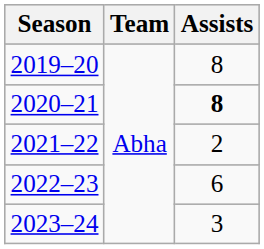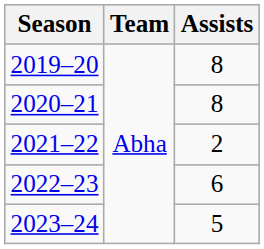2020–21 | Assists: bold -> normal
2023–24 | Assists: 3 -> 5
